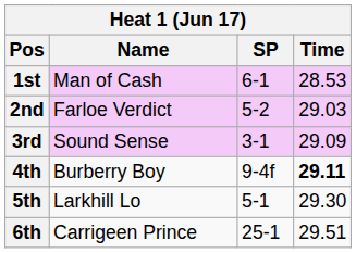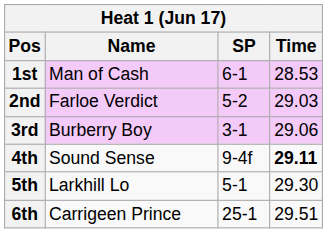3rd | Name: Sound Sense -> Burberry Boy
3rd | Time: 29.09 -> 29.06
4th | Name: Burberry Boy -> Sound Sense
